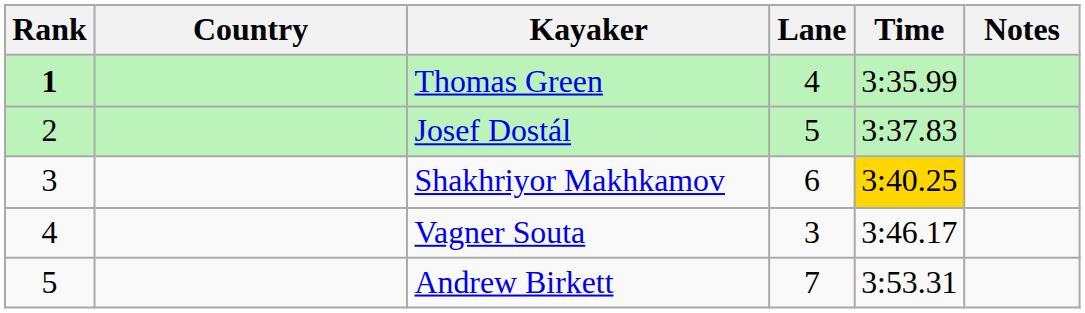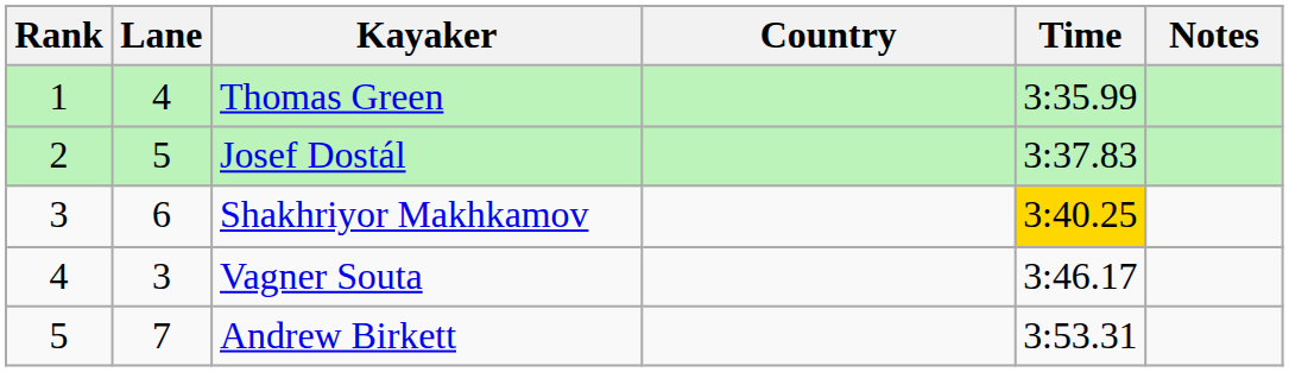columns swapped: Lane <-> Country
Thomas Green | Rank: bold -> normal
